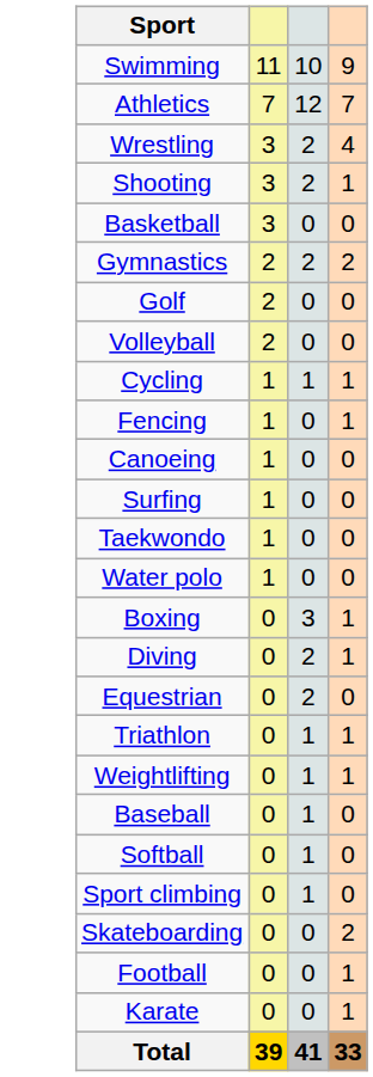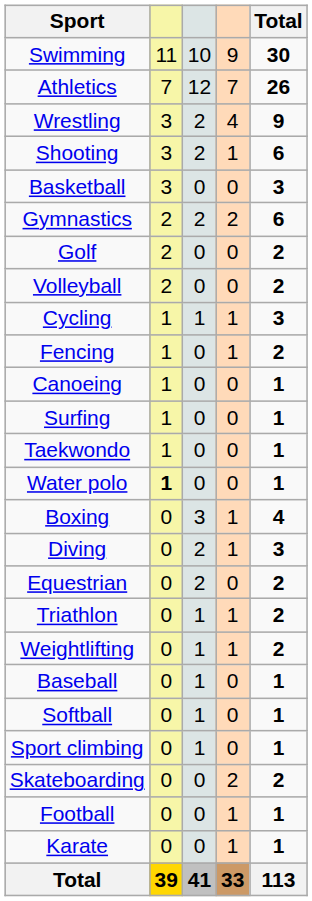+ column: Total | 30 | 26 | 9 | 6 | 3 | 6 | 2 | 2 | 3 | 2 | 1 | 1 | 1 | 1 | 4 | 3 | 2 | 2 | 2 | 1 | 1 | 1 | 2 | 1 | 1 | 113
Water polo | column 2: normal -> bold
